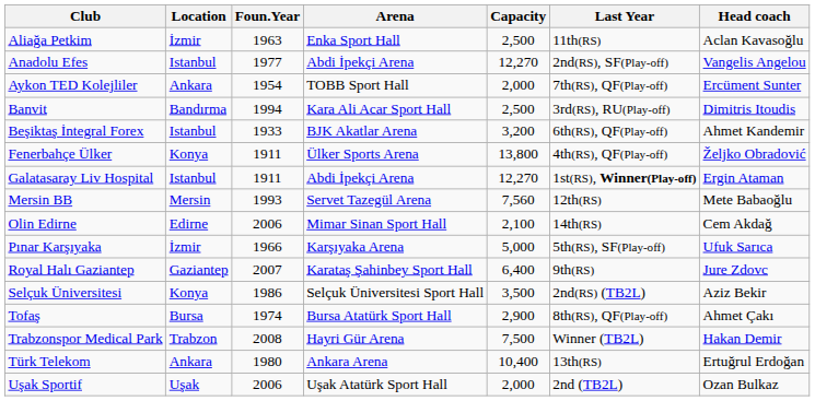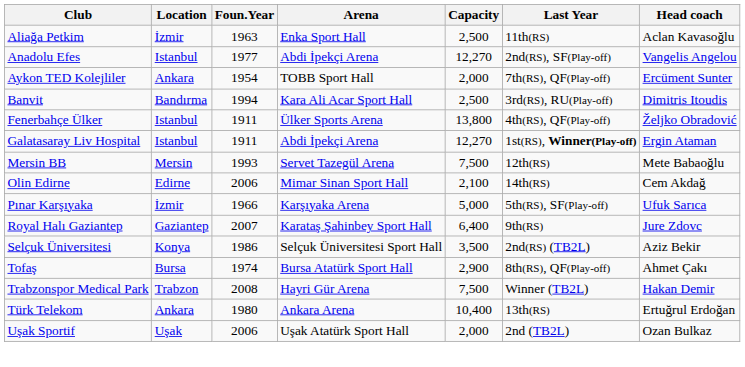- row: Beşiktaş İntegral Forex | Istanbul | 1933 | BJK Akatlar Arena | 3,200 | 6th(RS), QF(Play-off) | Ahmet Kandemir
Fenerbahçe Ülker | Location: Konya -> Istanbul
Mersin BB | Capacity: 7,560 -> 7,500
